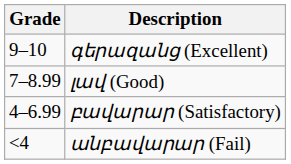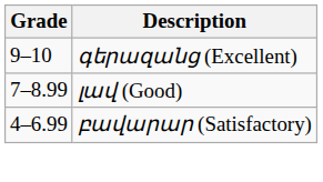- row: <4 | անբավարար (Fail)
